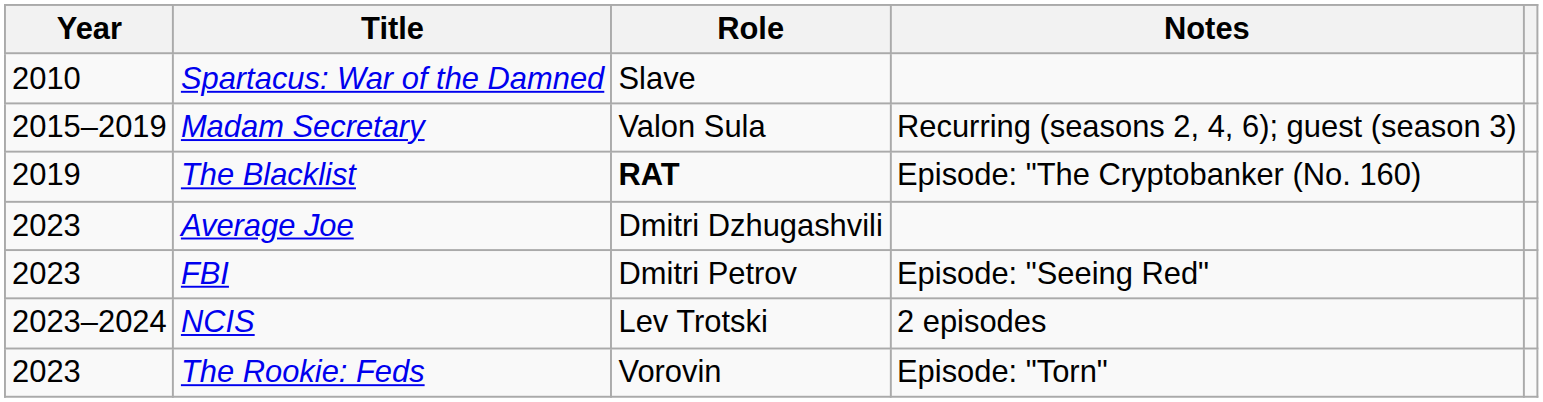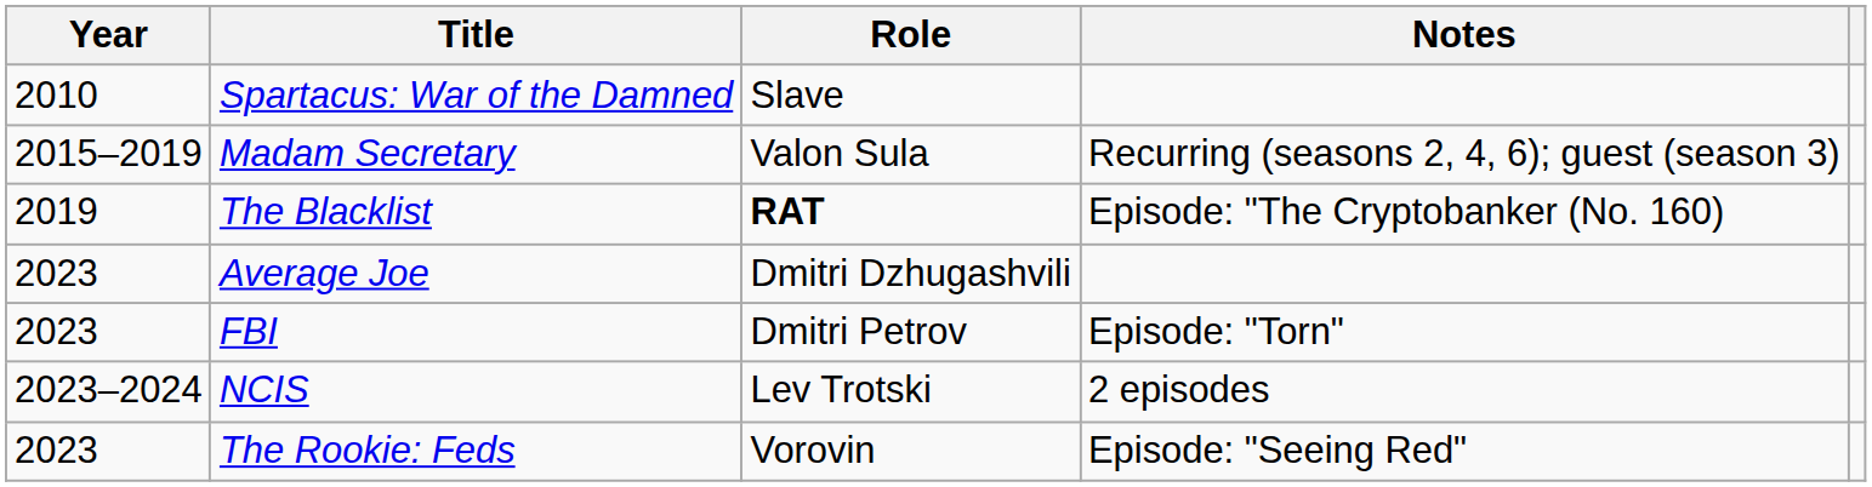FBI | Notes: Episode: "Seeing Red" -> Episode: "Torn"
The Rookie: Feds | Notes: Episode: "Torn" -> Episode: "Seeing Red"
